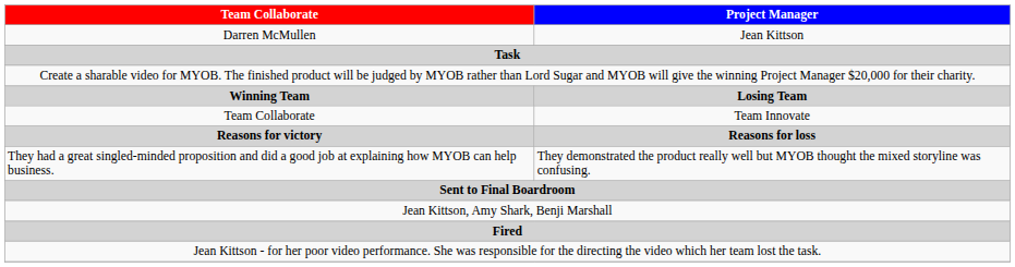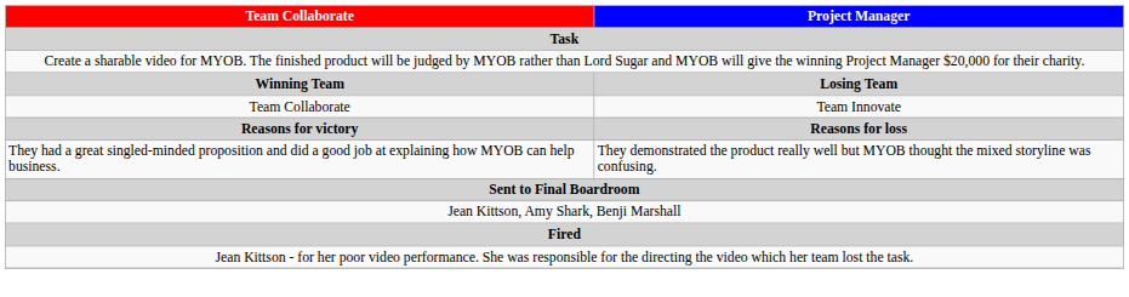- row: Darren McMullen | Jean Kittson
